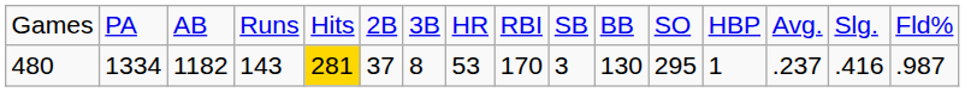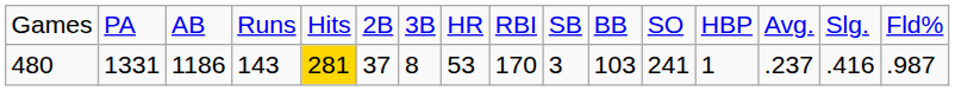480 | column 2: 1334 -> 1331
480 | column 3: 1182 -> 1186
480 | column 11: 130 -> 103
480 | column 12: 295 -> 241
